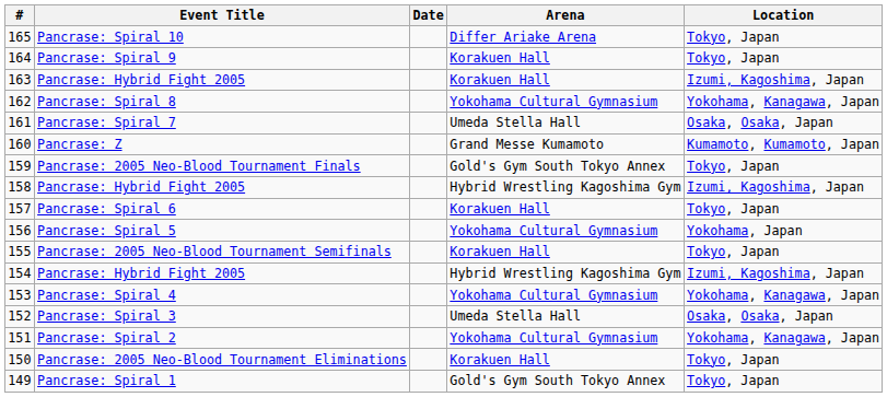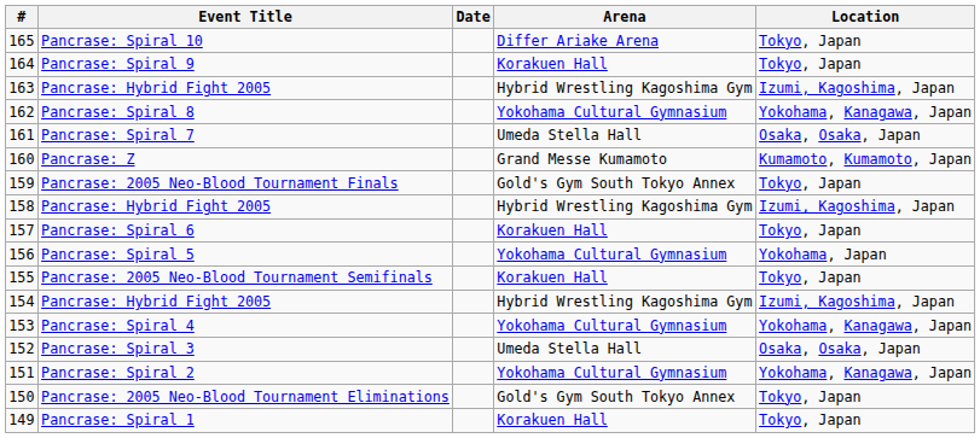163 | Arena: Korakuen Hall -> Hybrid Wrestling Kagoshima Gym
150 | Arena: Korakuen Hall -> Gold's Gym South Tokyo Annex
149 | Arena: Gold's Gym South Tokyo Annex -> Korakuen Hall
